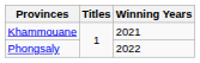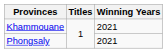Phongsaly | Winning Years: 2022 -> 2021
